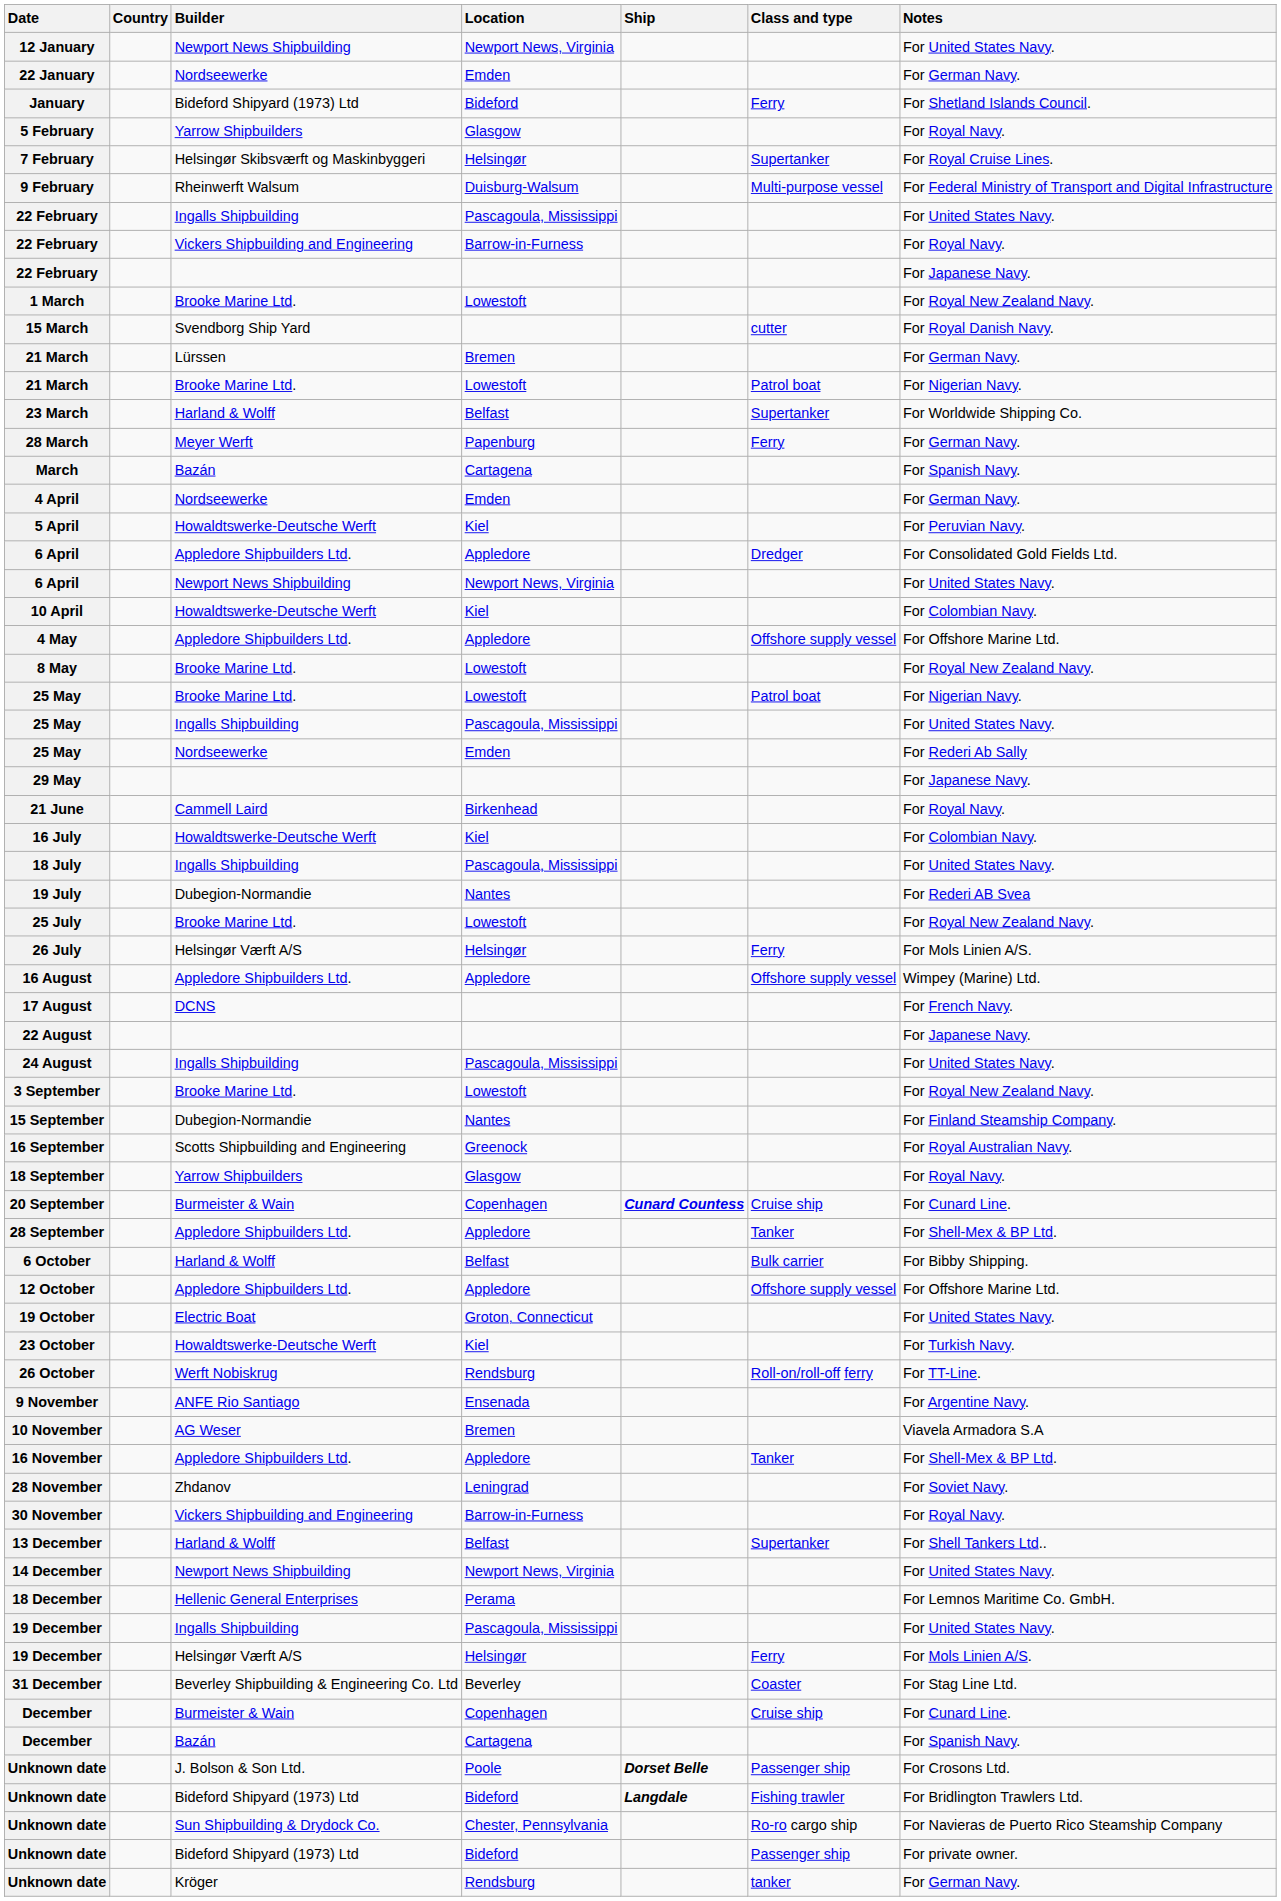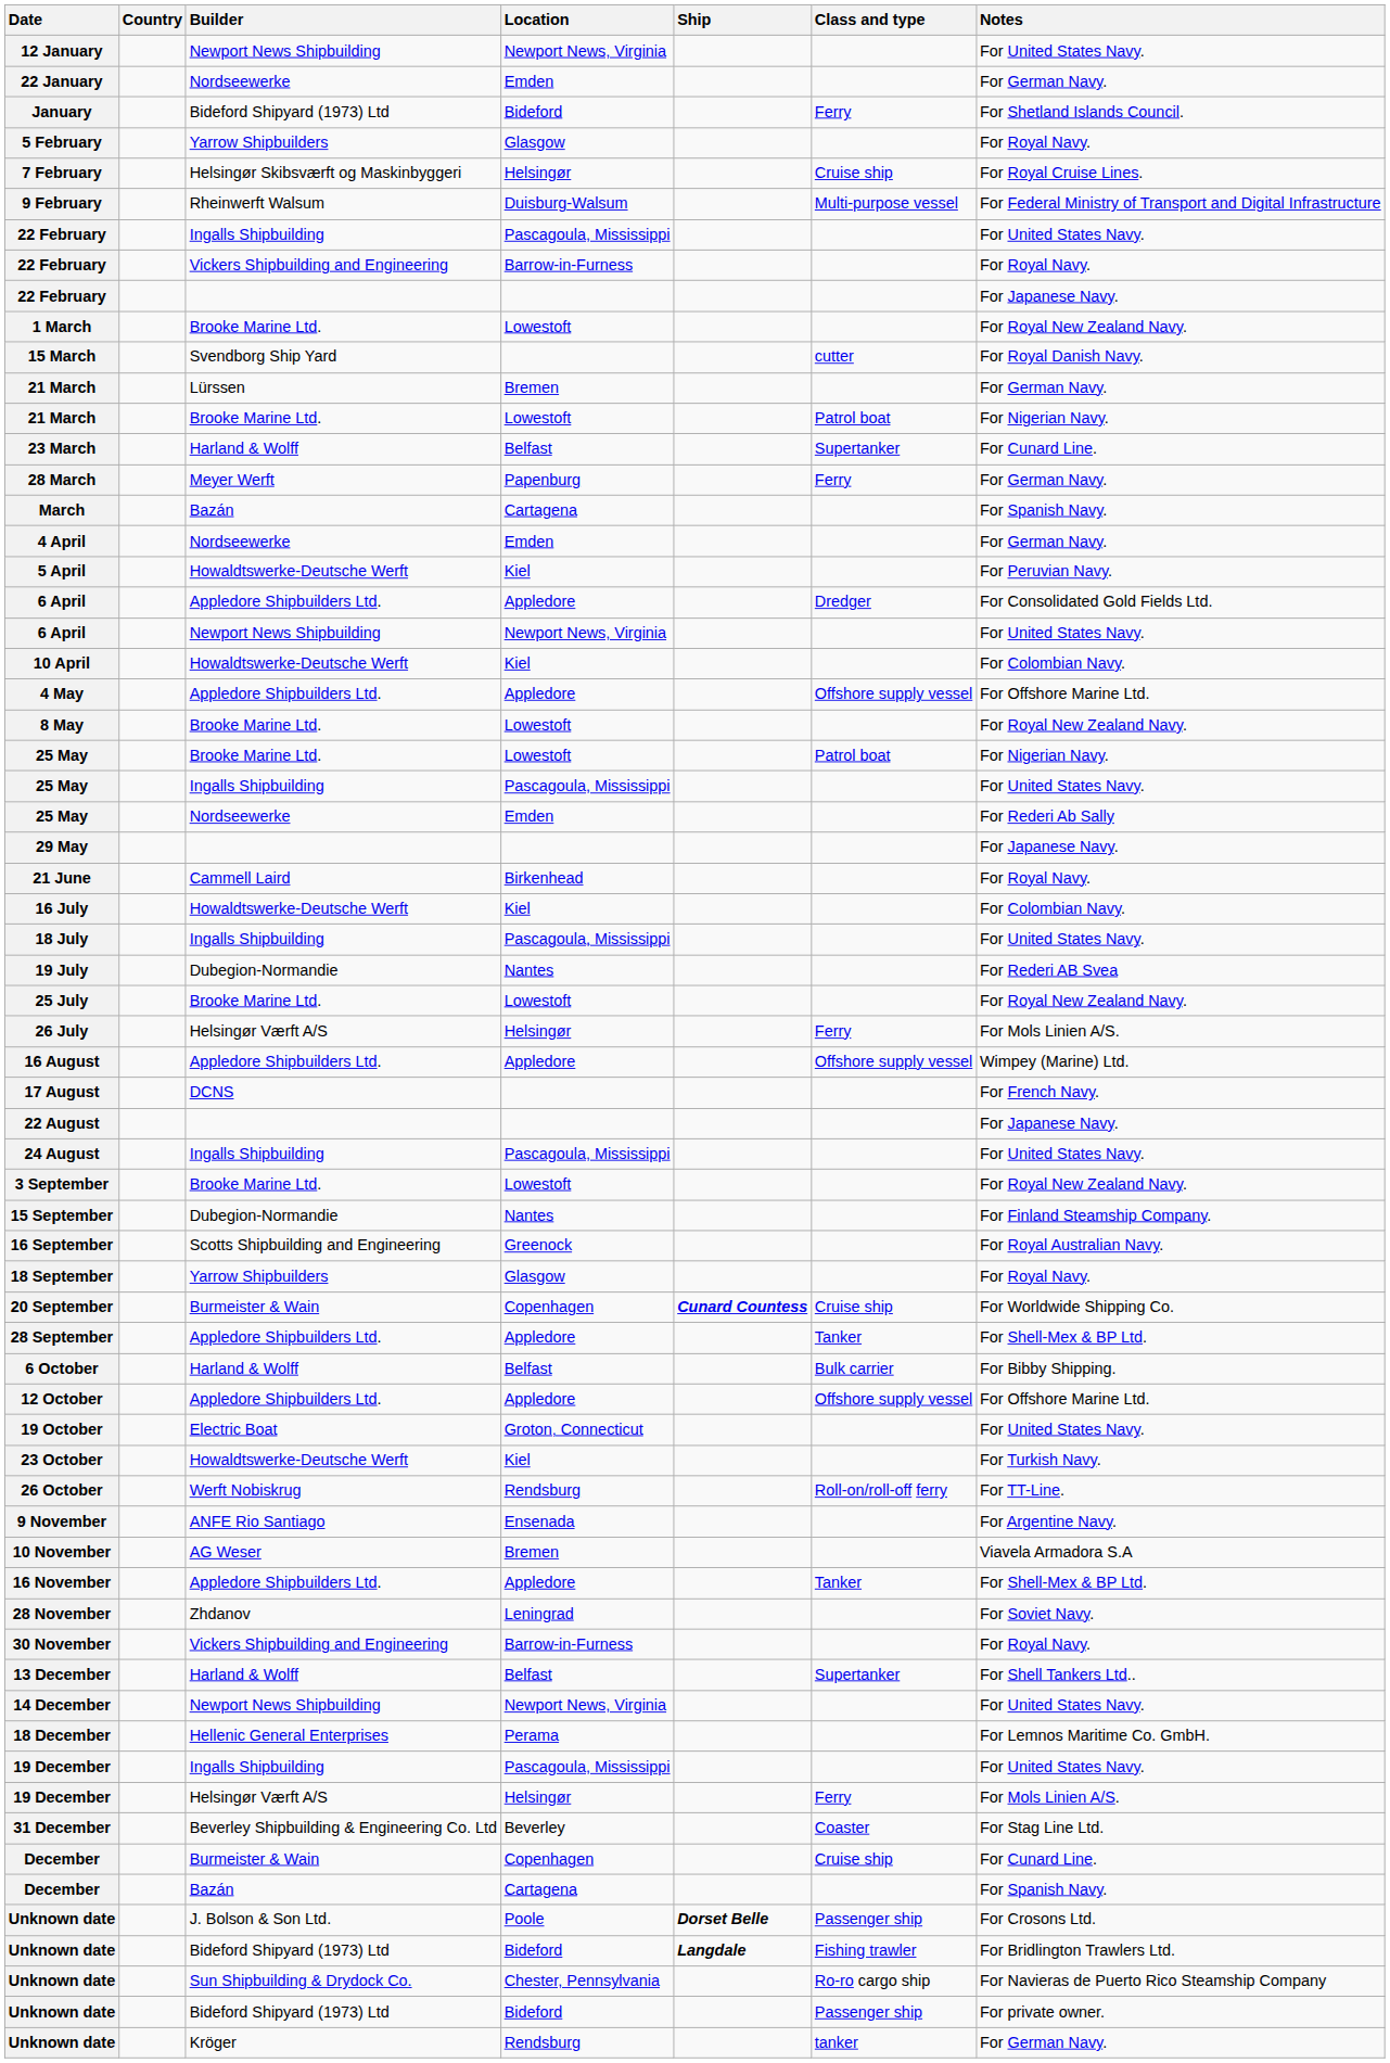7 February | Class and type: Supertanker -> Cruise ship
23 March | Notes: For Worldwide Shipping Co. -> For Cunard Line.
20 September | Notes: For Cunard Line. -> For Worldwide Shipping Co.
